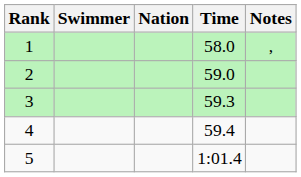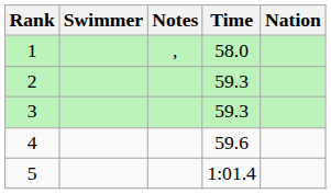columns swapped: Nation <-> Notes
2 | Time: 59.0 -> 59.3
4 | Time: 59.4 -> 59.6
